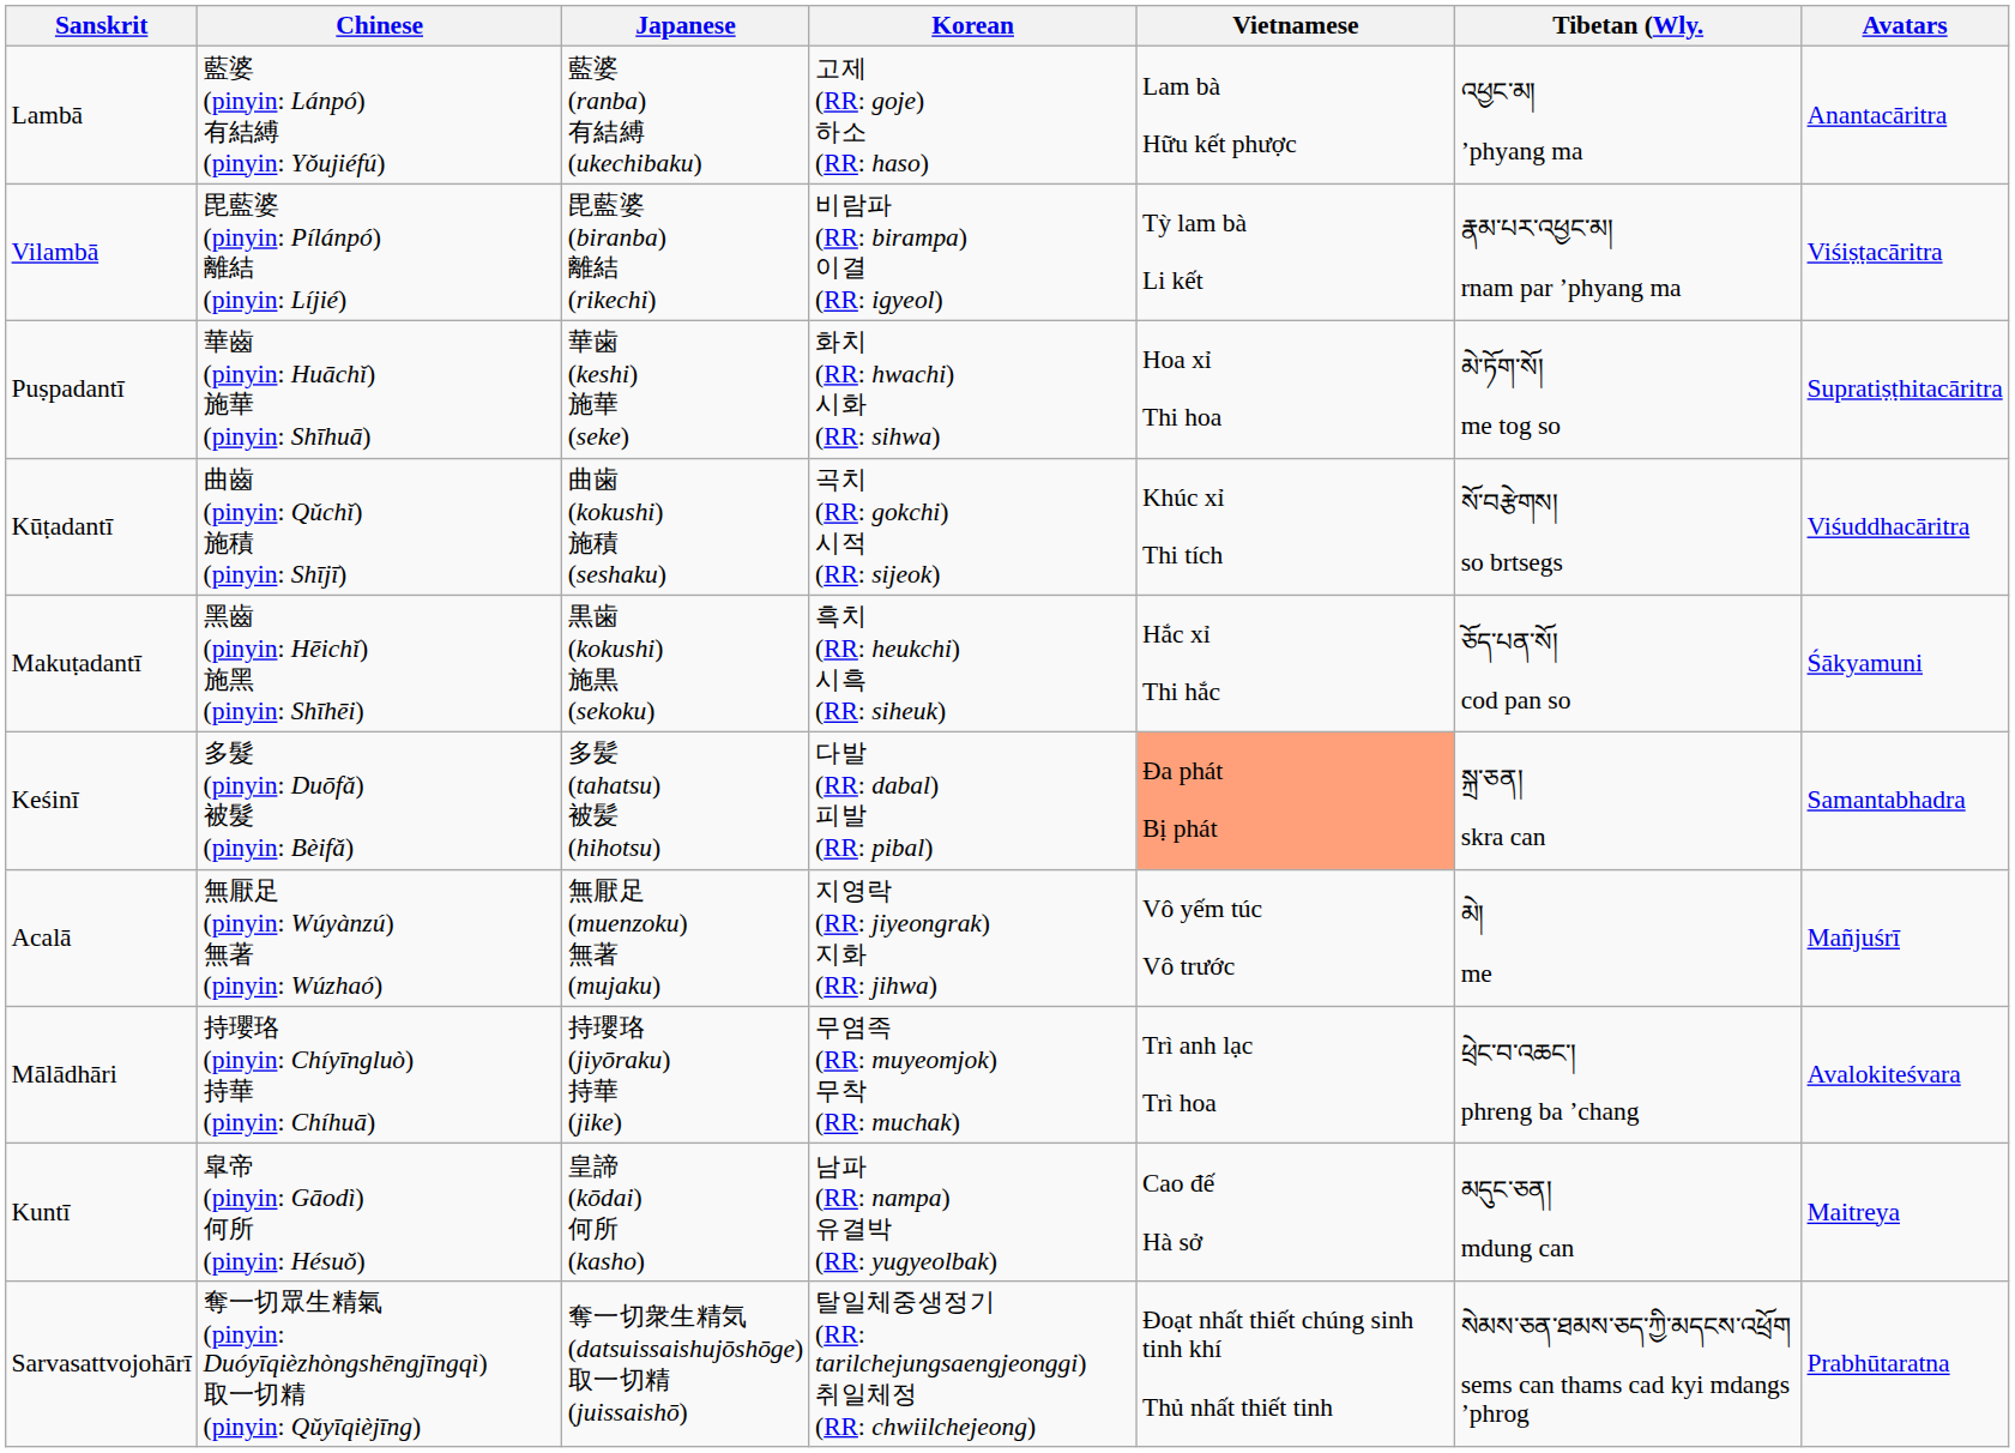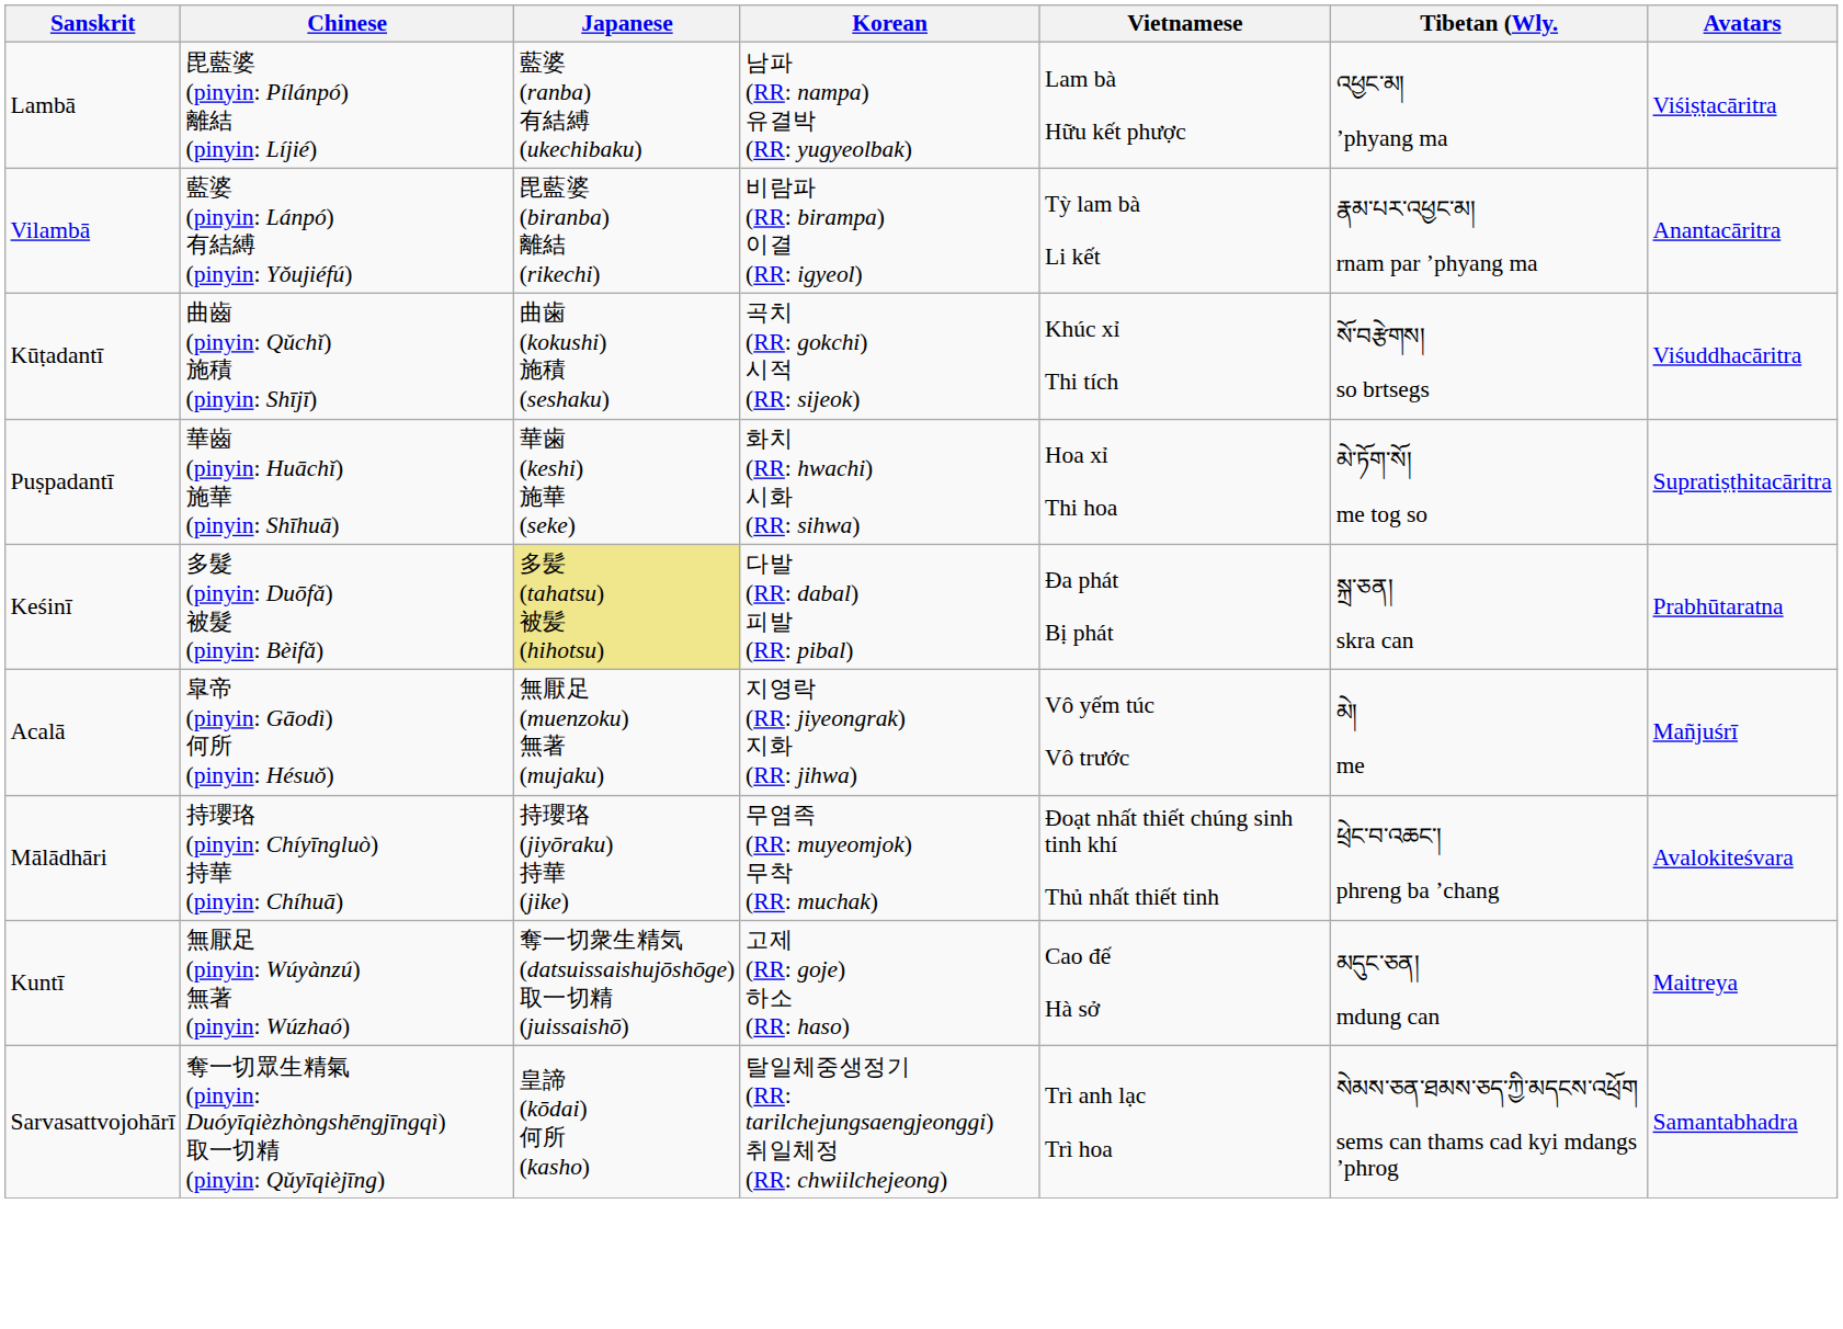Lambā | Chinese: 藍婆 (pinyin: Lánpó) 有結縛 (pinyin: Yǒujiéfú) -> 毘藍婆 (pinyin: Pílánpó) 離結 (pinyin: Líjié)
Lambā | Korean: 고제 (RR: goje) 하소 (RR: haso) -> 남파 (RR: nampa) 유결박 (RR: yugyeolbak)
Lambā | Avatars: Anantacāritra -> Viśiṣṭacāritra
Vilambā | Chinese: 毘藍婆 (pinyin: Pílánpó) 離結 (pinyin: Líjié) -> 藍婆 (pinyin: Lánpó) 有結縛 (pinyin: Yǒujiéfú)
Vilambā | Avatars: Viśiṣṭacāritra -> Anantacāritra
rows swapped: Kūṭadantī <-> Puṣpadantī
- row: Makuṭadantī | 黑齒 (pinyin: Hēichǐ) 施黑 (pinyin: Shīhēi) | 黒歯 (kokushi) 施黒 (sekoku) | 흑치 (RR: heukchi) 시흑 (RR: siheuk) | Hắc xỉ Thi hắc | ཅོད་པན་སོ། cod pan so | Śākyamuni
Keśinī | Japanese: no background -> khaki background
Keśinī | Vietnamese: lightsalmon background -> no background
Keśinī | Avatars: Samantabhadra -> Prabhūtaratna
Acalā | Chinese: 無厭足 (pinyin: Wúyànzú) 無著 (pinyin: Wúzhaó) -> 皐帝 (pinyin: Gāodì) 何所 (pinyin: Hésuǒ)
Mālādhāri | Vietnamese: Trì anh lạc Trì hoa -> Đoạt nhất thiết chúng sinh tinh khí Thủ nhất thiết tinh
Kuntī | Chinese: 皐帝 (pinyin: Gāodì) 何所 (pinyin: Hésuǒ) -> 無厭足 (pinyin: Wúyànzú) 無著 (pinyin: Wúzhaó)
Kuntī | Japanese: 皇諦 (kōdai) 何所 (kasho) -> 奪一切衆生精気 (datsuissaishujōshōge) 取一切精 (juissaishō)
Kuntī | Korean: 남파 (RR: nampa) 유결박 (RR: yugyeolbak) -> 고제 (RR: goje) 하소 (RR: haso)
Sarvasattvojohārī | Japanese: 奪一切衆生精気 (datsuissaishujōshōge) 取一切精 (juissaishō) -> 皇諦 (kōdai) 何所 (kasho)
Sarvasattvojohārī | Vietnamese: Đoạt nhất thiết chúng sinh tinh khí Thủ nhất thiết tinh -> Trì anh lạc Trì hoa
Sarvasattvojohārī | Avatars: Prabhūtaratna -> Samantabhadra
